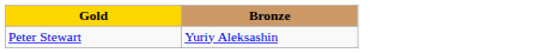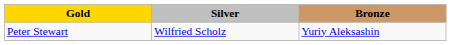+ column: Silver | Wilfried Scholz
